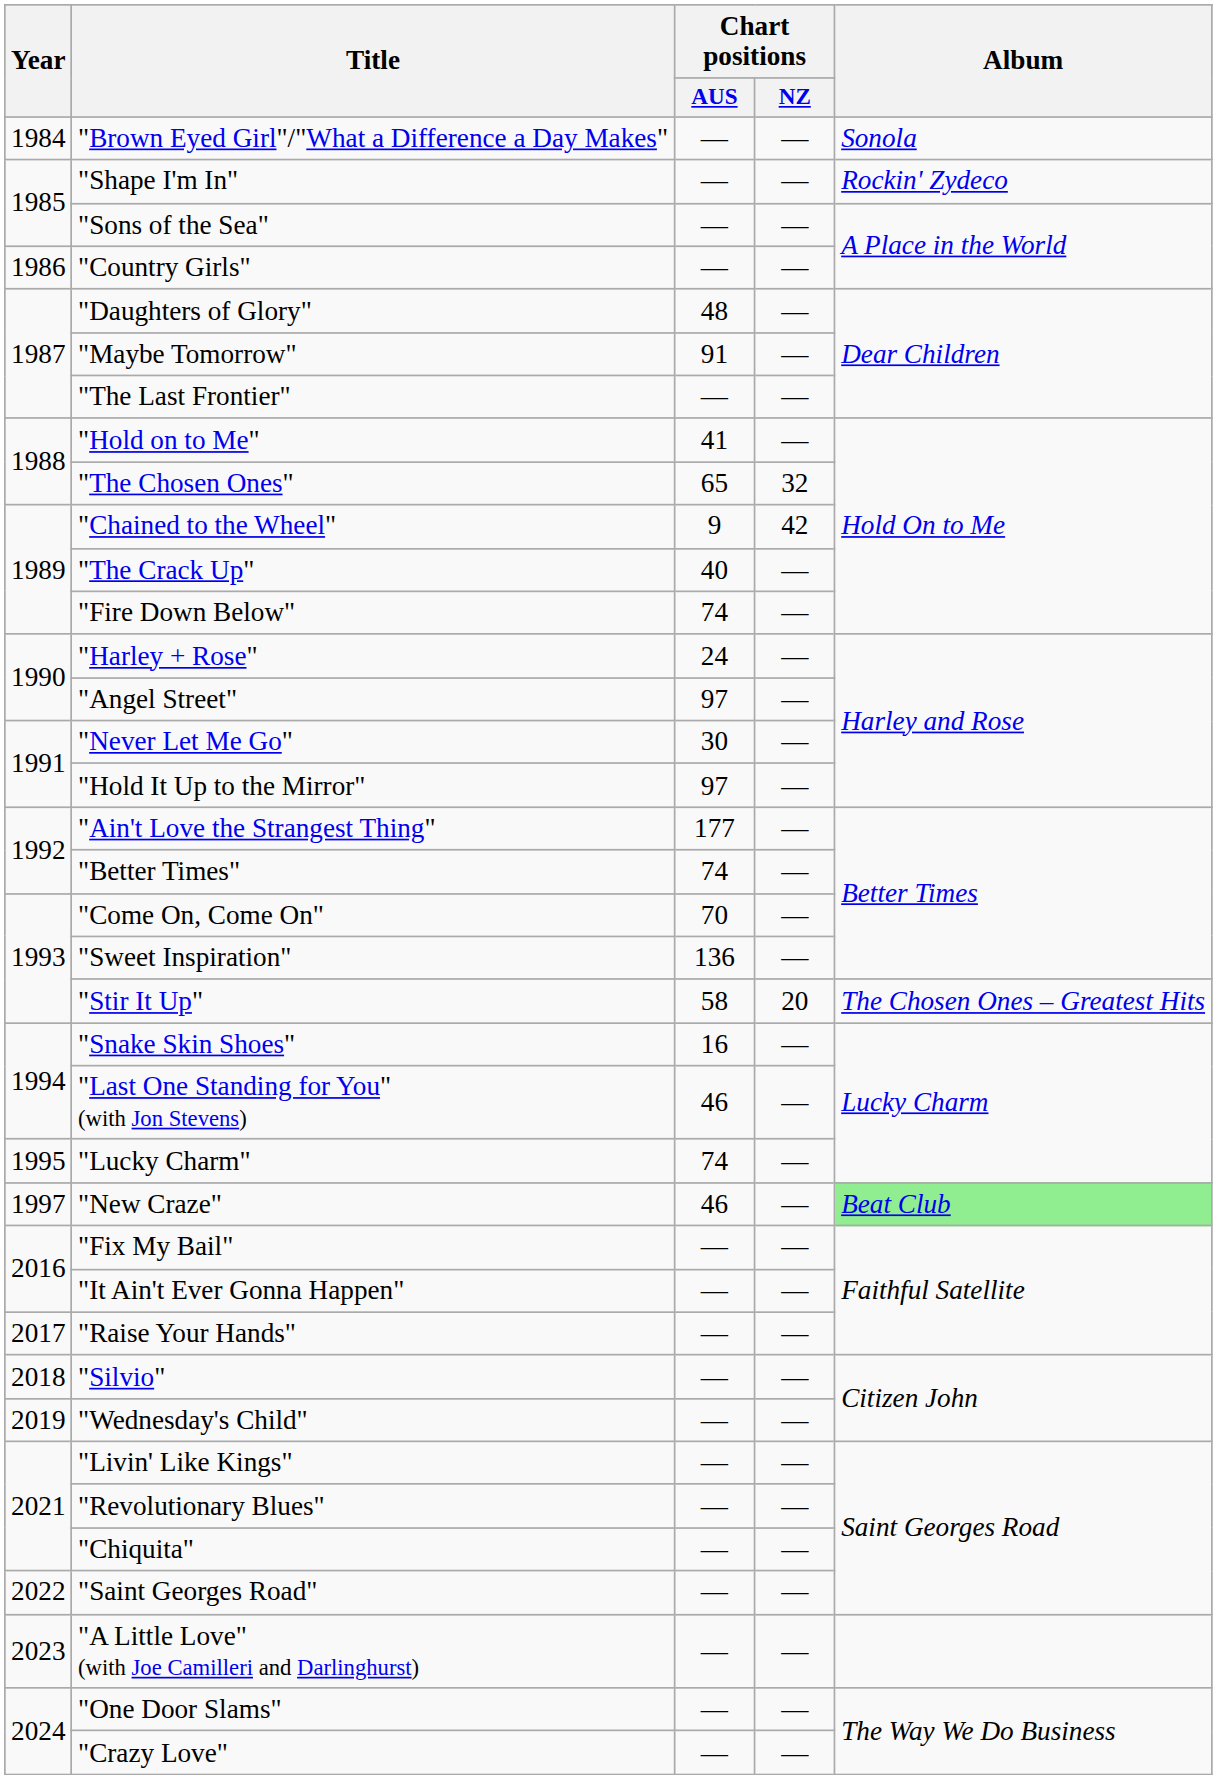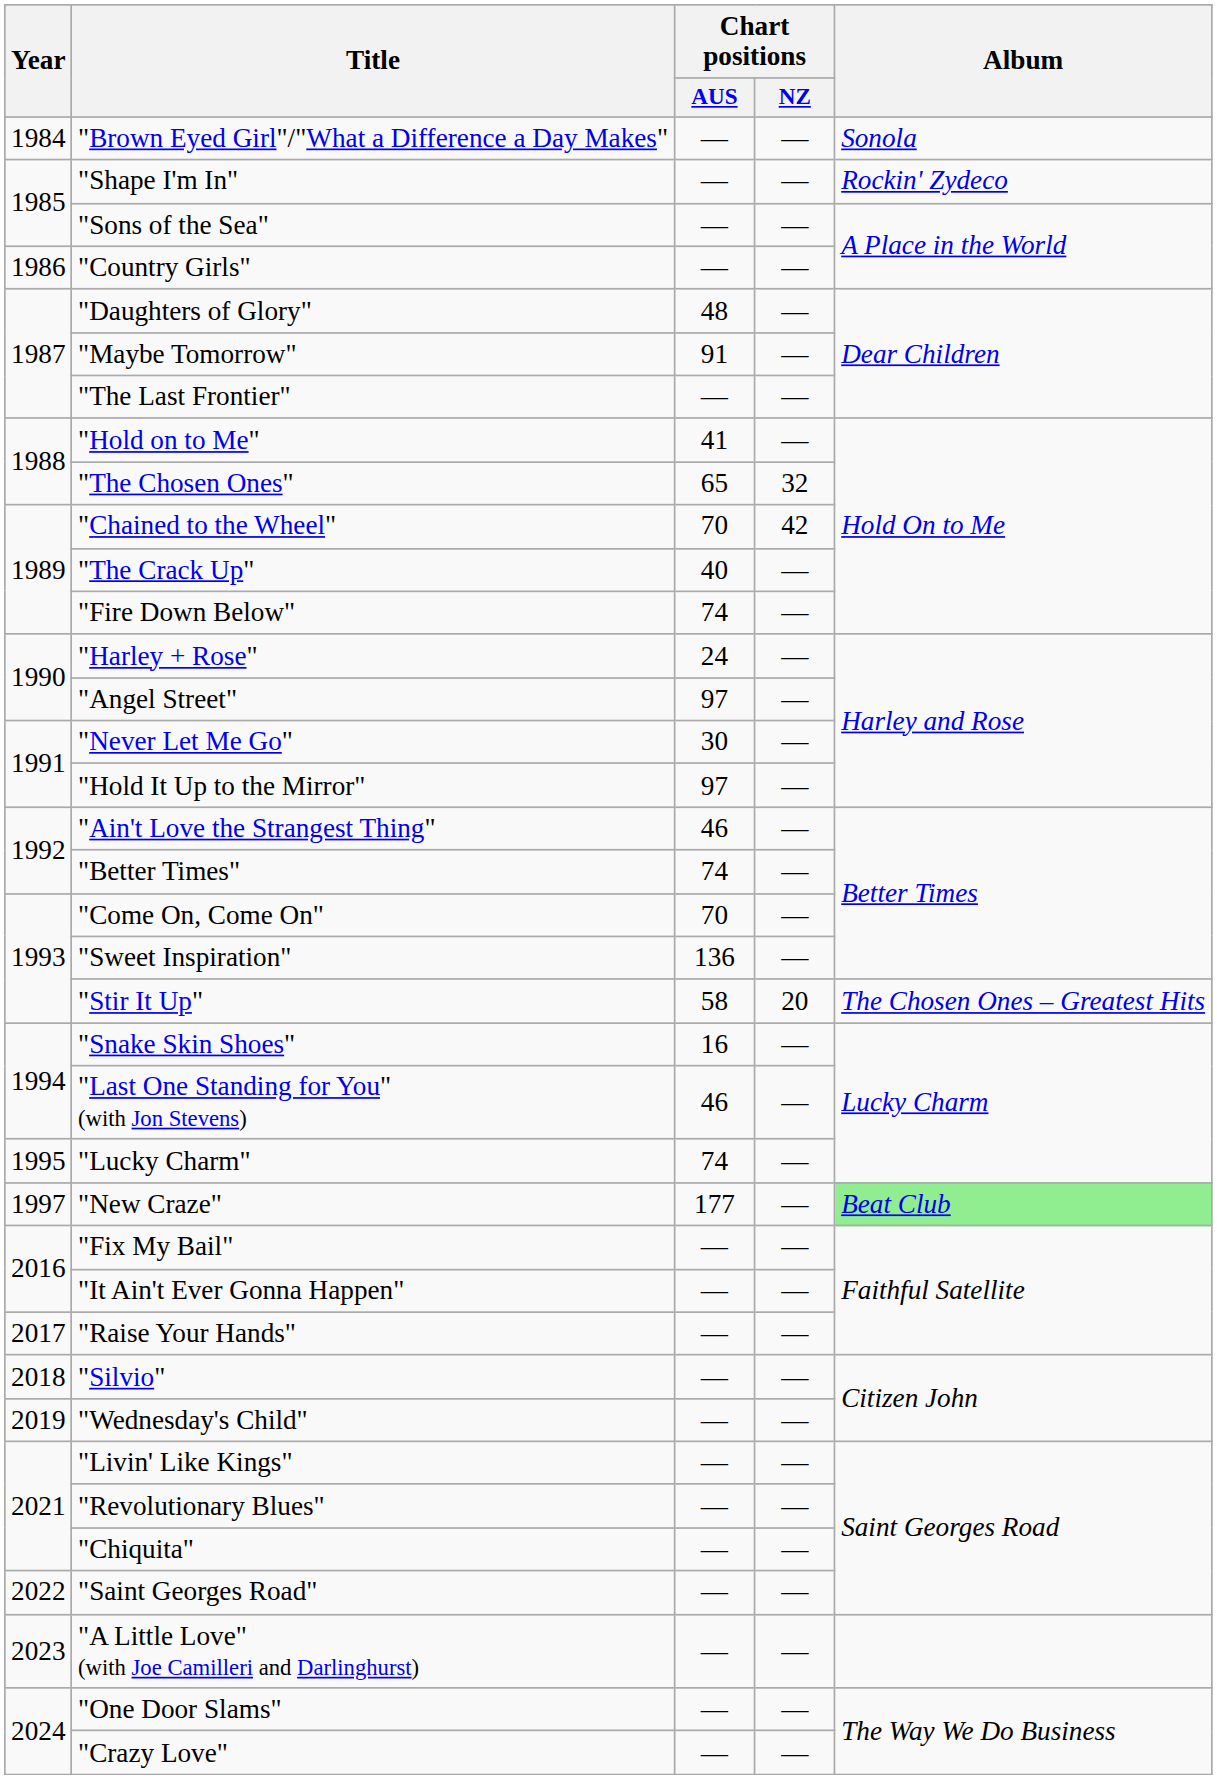"Chained to the Wheel" | Chart positions / AUS: 9 -> 70
"Ain't Love the Strangest Thing" | Chart positions / AUS: 177 -> 46
"New Craze" | Chart positions / AUS: 46 -> 177
